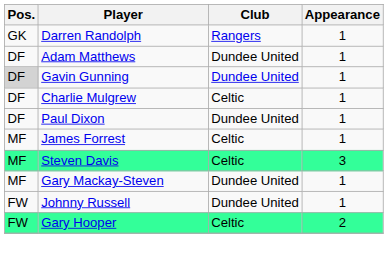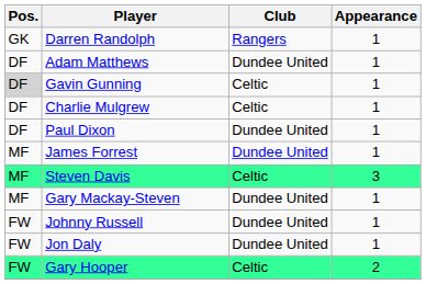Gavin Gunning | Club: Dundee United -> Celtic
James Forrest | Club: Celtic -> Dundee United
+ row: FW | Jon Daly | Dundee United | 1
